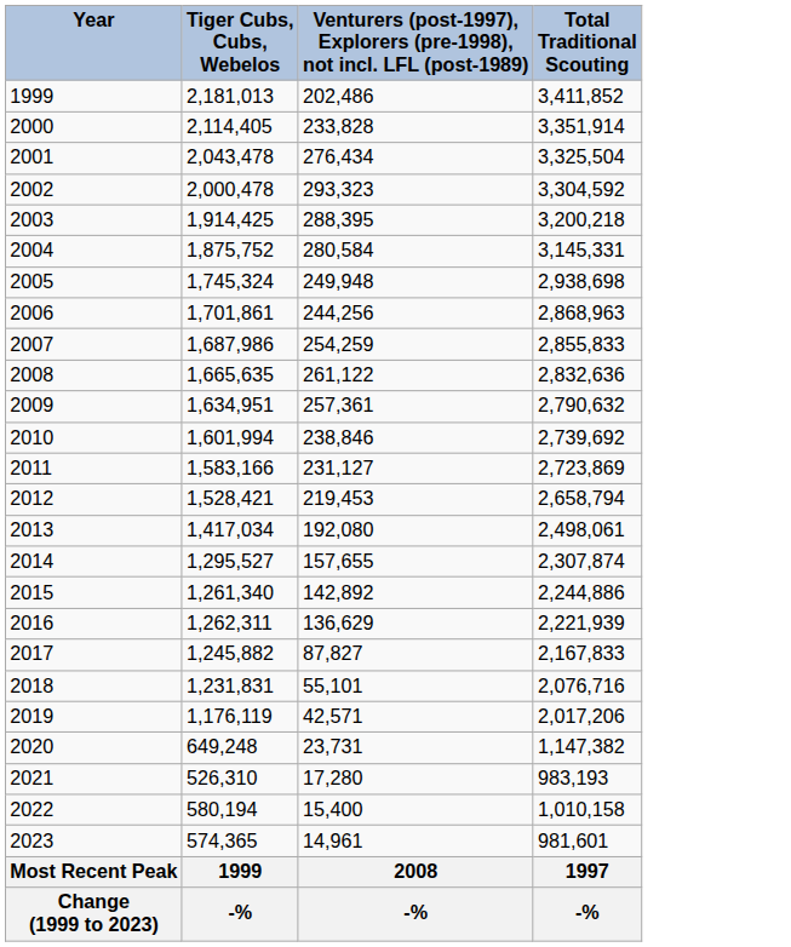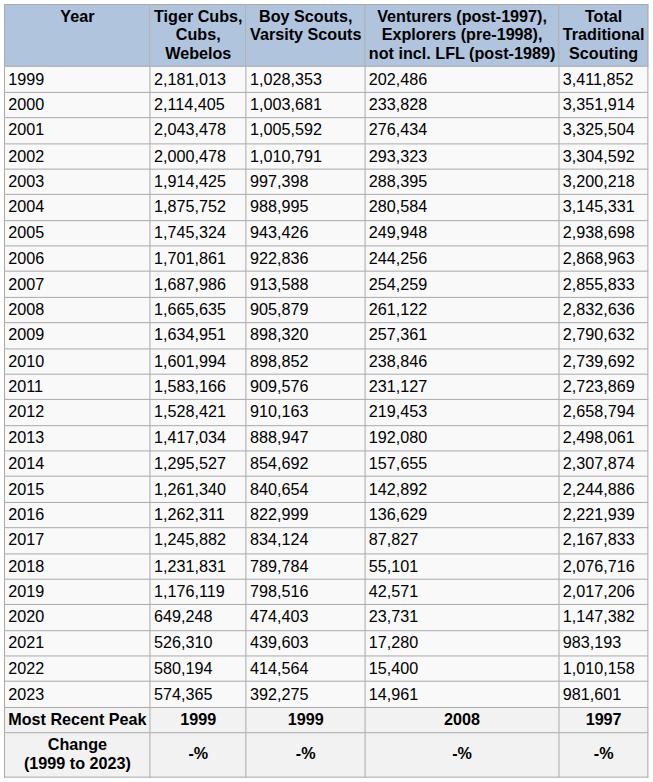+ column: Boy Scouts, Varsity Scouts | 1,028,353 | 1,003,681 | 1,005,592 | 1,010,791 | 997,398 | 988,995 | 943,426 | 922,836 | 913,588 | 905,879 | 898,320 | 898,852 | 909,576 | 910,163 | 888,947 | 854,692 | 840,654 | 822,999 | 834,124 | 789,784 | 798,516 | 474,403 | 439,603 | 414,564 | 392,275 | 1999 | -%
